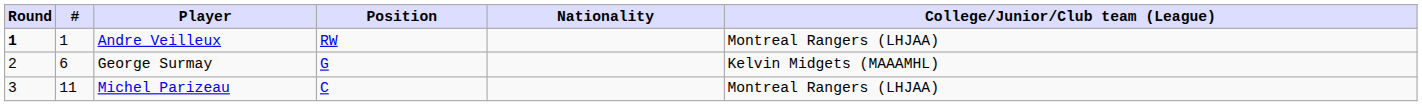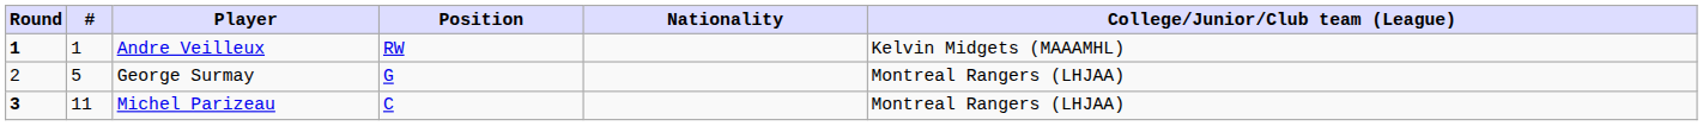Andre Veilleux | College/Junior/Club team (League): Montreal Rangers (LHJAA) -> Kelvin Midgets (MAAAMHL)
George Surmay | #: 6 -> 5
George Surmay | College/Junior/Club team (League): Kelvin Midgets (MAAAMHL) -> Montreal Rangers (LHJAA)
Michel Parizeau | Round: normal -> bold
